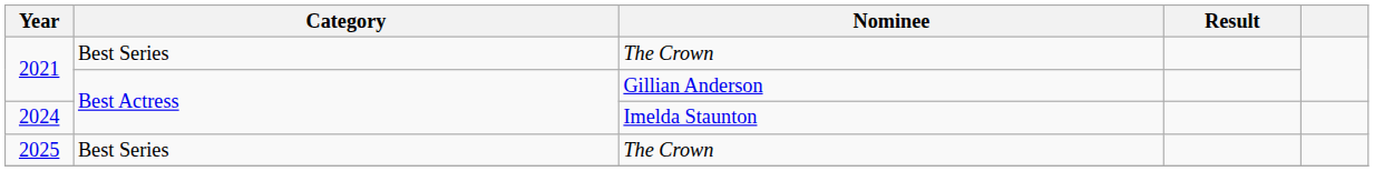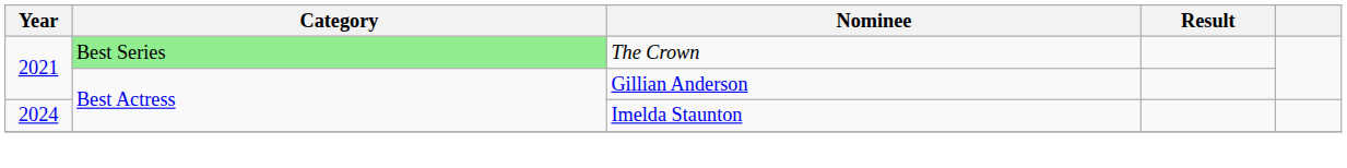2021 / The Crown | Category: no background -> lightgreen background
- row: 2025 | Best Series | The Crown
